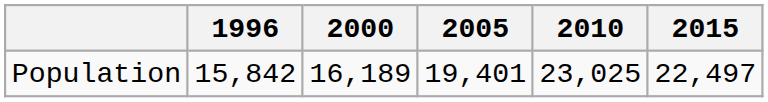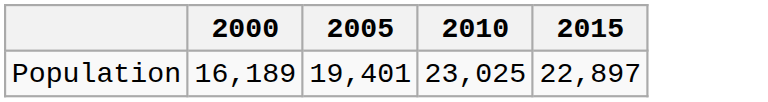- column: 1996 | 15,842
Population | 2015: 22,497 -> 22,897
